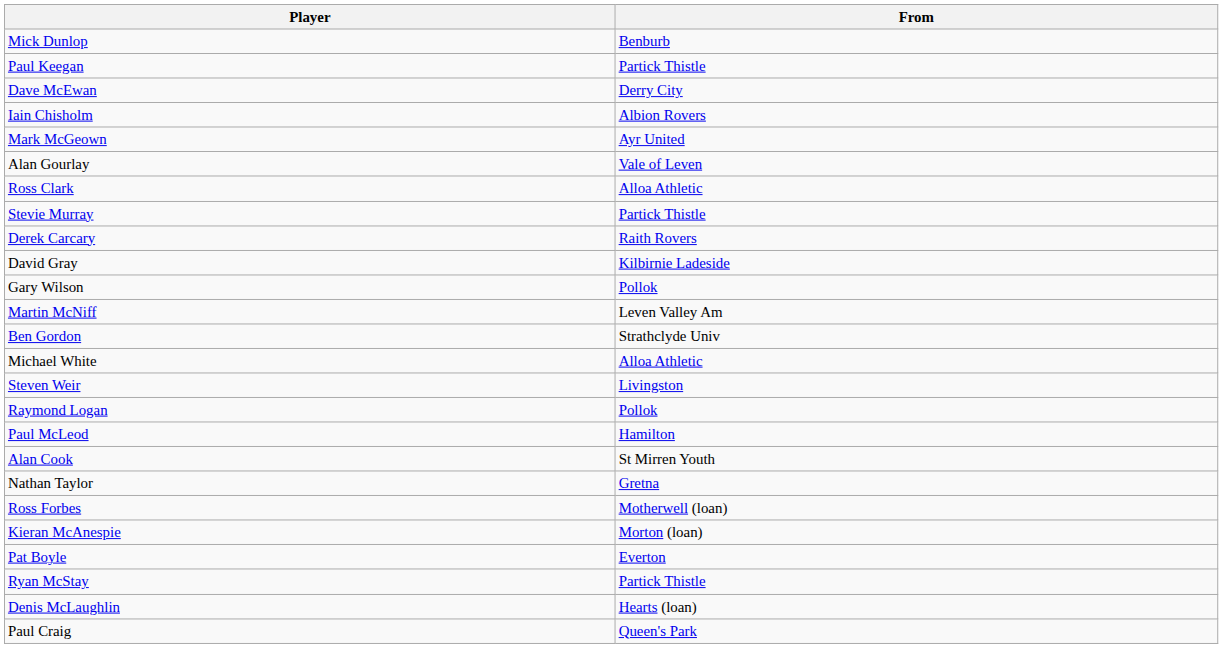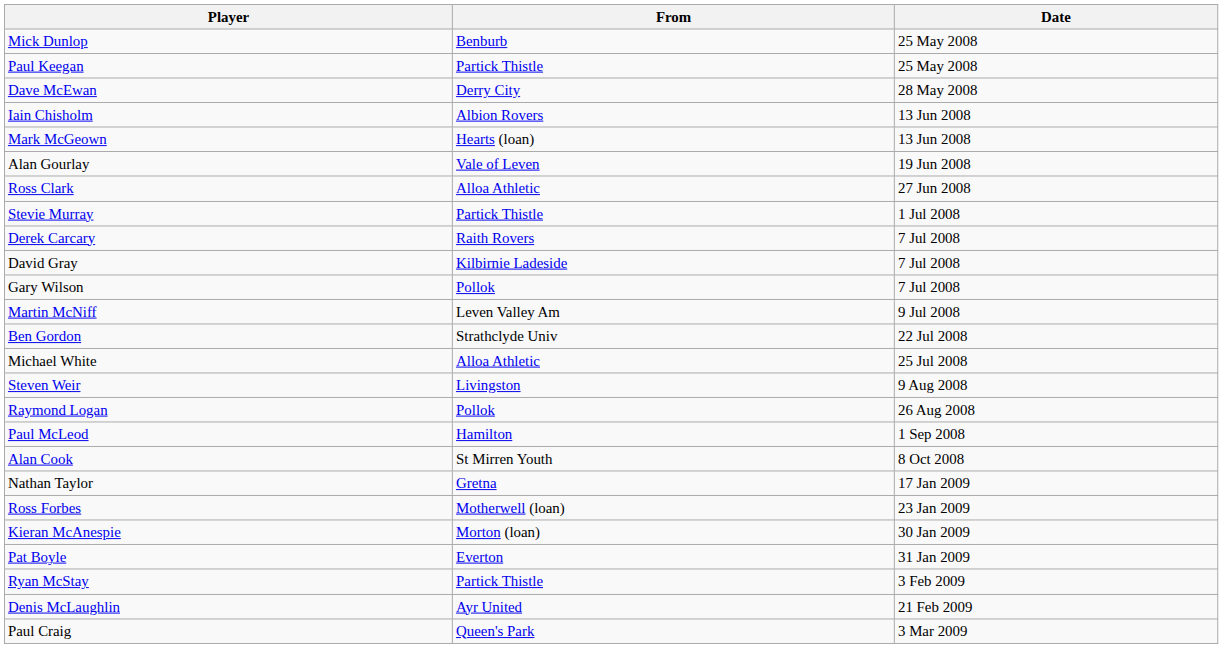+ column: Date | 25 May 2008 | 25 May 2008 | 28 May 2008 | 13 Jun 2008 | 13 Jun 2008 | 19 Jun 2008 | 27 Jun 2008 | 1 Jul 2008 | 7 Jul 2008 | 7 Jul 2008 | 7 Jul 2008 | 9 Jul 2008 | 22 Jul 2008 | 25 Jul 2008 | 9 Aug 2008 | 26 Aug 2008 | 1 Sep 2008 | 8 Oct 2008 | 17 Jan 2009 | 23 Jan 2009 | 30 Jan 2009 | 31 Jan 2009 | 3 Feb 2009 | 21 Feb 2009 | 3 Mar 2009
Mark McGeown | From: Ayr United -> Hearts (loan)
Denis McLaughlin | From: Hearts (loan) -> Ayr United
